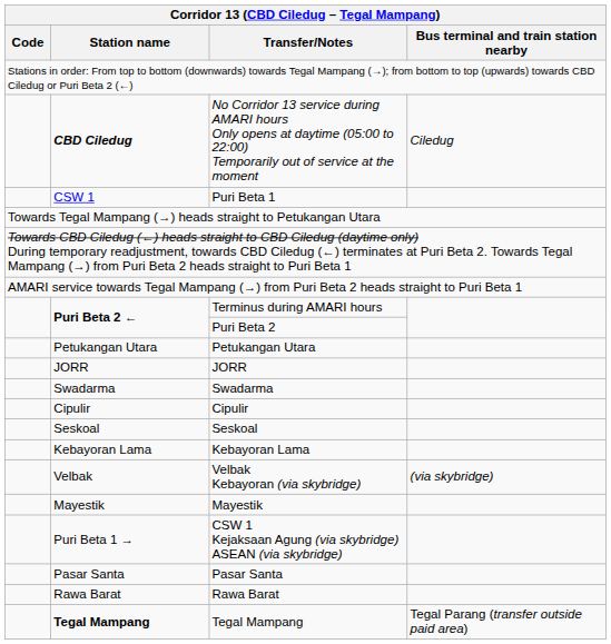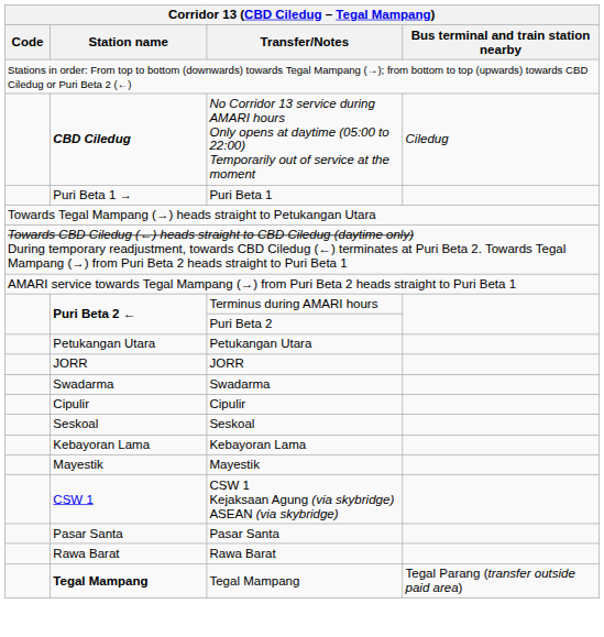Puri Beta 1 | Station name: CSW 1 -> Puri Beta 1 →
- row: Velbak | Velbak Kebayoran (via skybridge) | (via skybridge)
CSW 1 Kejaksaan Agung (via skybridge) ASEAN (via skybridge) | Station name: Puri Beta 1 → -> CSW 1
